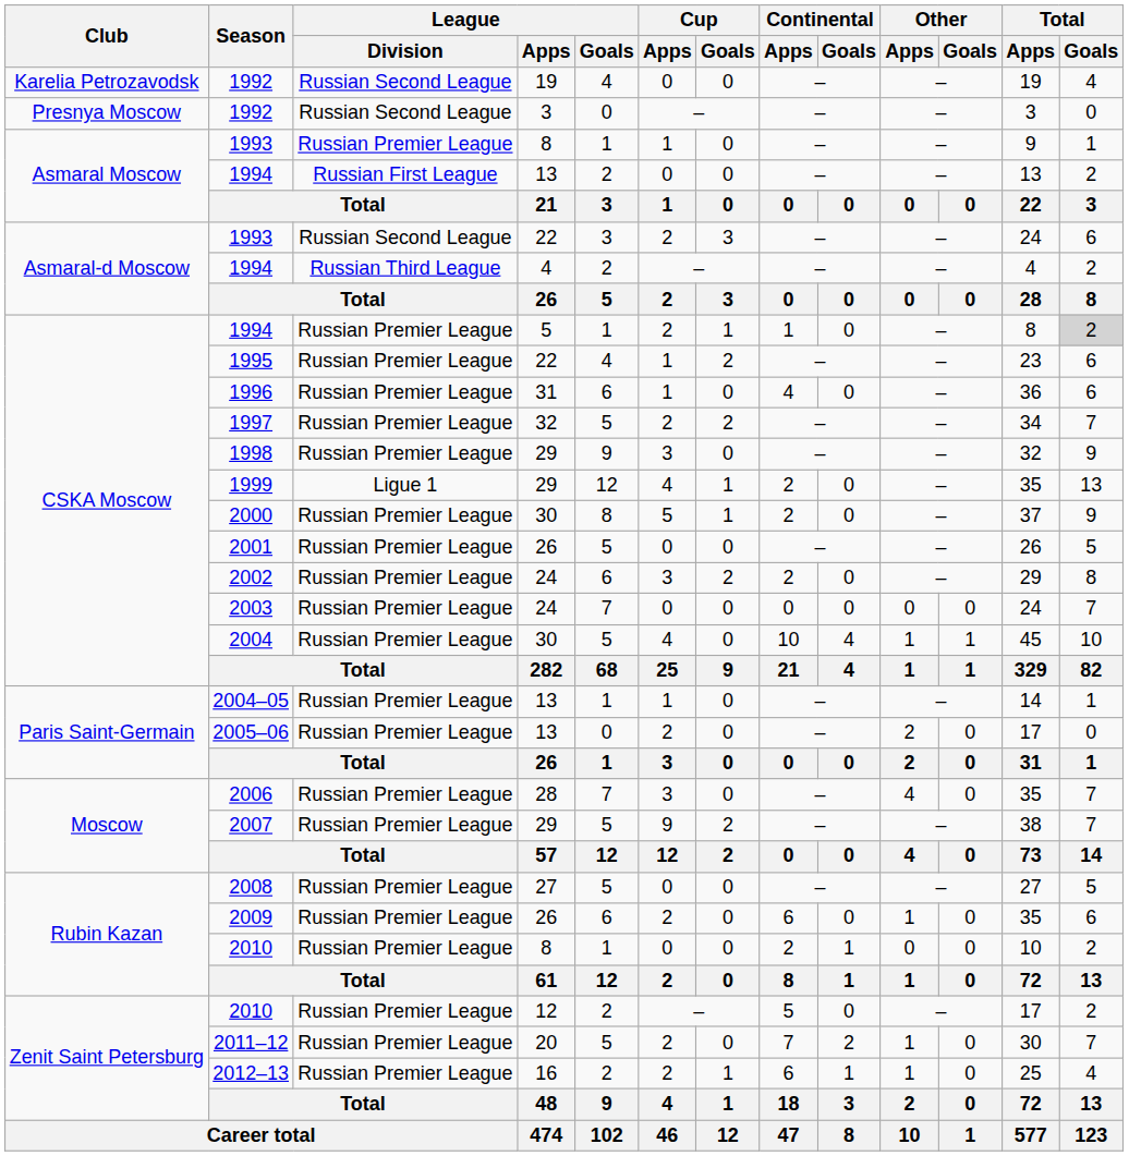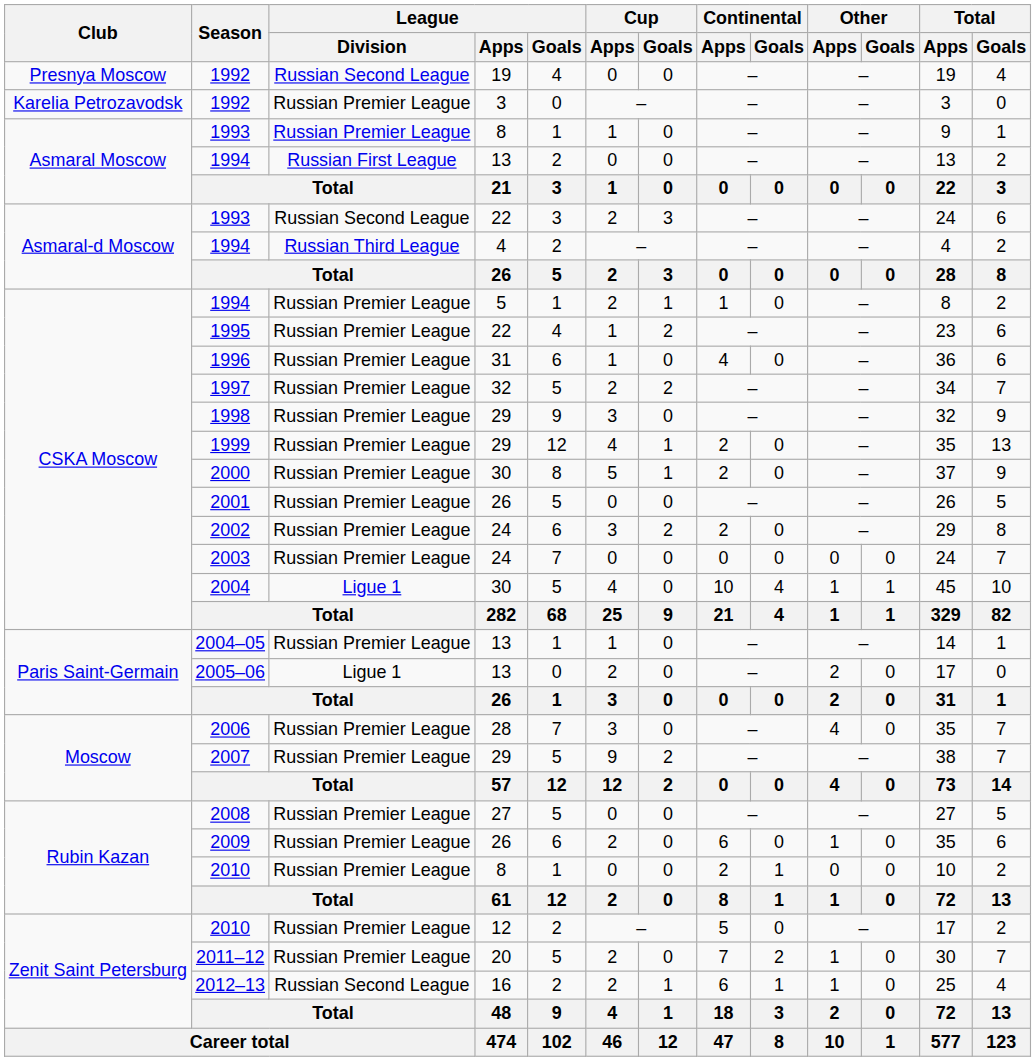1992 / 19 | Club: Karelia Petrozavodsk -> Presnya Moscow
1992 / 3 | Club: Presnya Moscow -> Karelia Petrozavodsk
1992 / 3 | League / Division: Russian Second League -> Russian Premier League
1994 / 5 | Total / Goals: lightgrey background -> no background
1999 | League / Division: Ligue 1 -> Russian Premier League
2004 | League / Division: Russian Premier League -> Ligue 1
2005–06 | League / Division: Russian Premier League -> Ligue 1
2012–13 | League / Division: Russian Premier League -> Russian Second League
